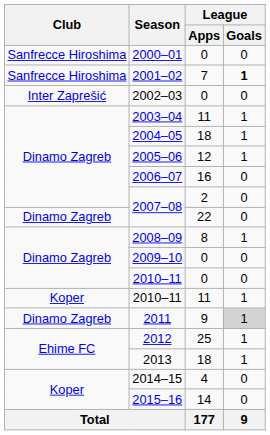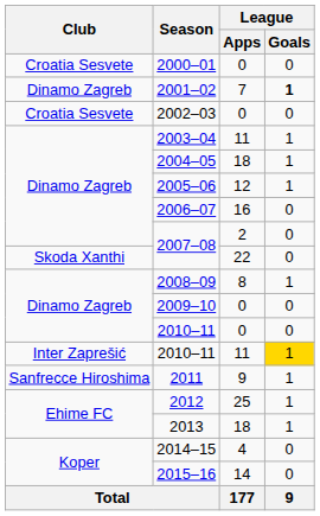2000–01 | Club: Sanfrecce Hiroshima -> Croatia Sesvete
2001–02 | Club: Sanfrecce Hiroshima -> Dinamo Zagreb
2002–03 | Club: Inter Zaprešić -> Croatia Sesvete
2007–08 / 22 | Club: Dinamo Zagreb -> Skoda Xanthi
2010–11 / 11 | Club: Koper -> Inter Zaprešić
2010–11 / 11 | League / Goals: no background -> gold background
2011 | Club: Dinamo Zagreb -> Sanfrecce Hiroshima
2011 | League / Goals: lightgrey background -> no background
